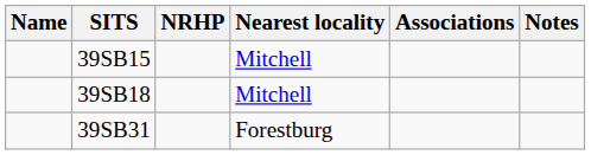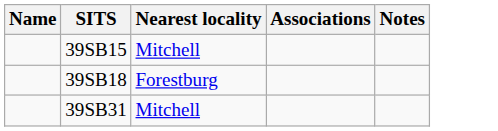- column: NRHP
39SB18 | Nearest locality: Mitchell -> Forestburg
39SB31 | Nearest locality: Forestburg -> Mitchell
